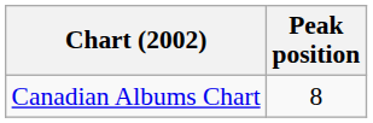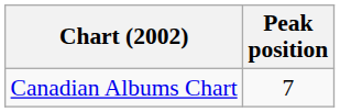Canadian Albums Chart | Peak position: 8 -> 7
